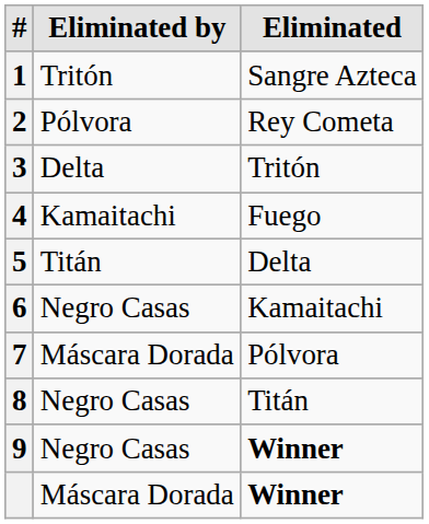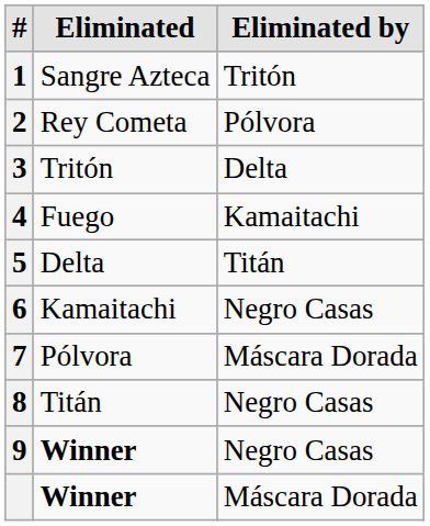columns swapped: Eliminated <-> Eliminated by
